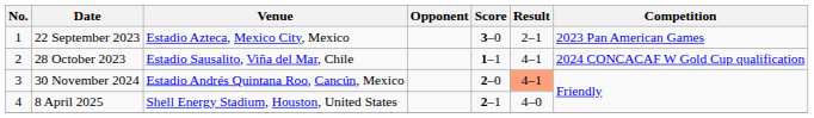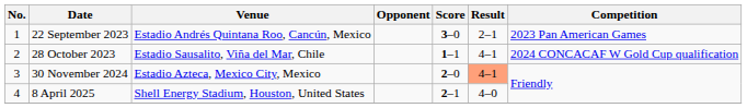22 September 2023 | Venue: Estadio Azteca, Mexico City, Mexico -> Estadio Andrés Quintana Roo, Cancún, Mexico
30 November 2024 | Venue: Estadio Andrés Quintana Roo, Cancún, Mexico -> Estadio Azteca, Mexico City, Mexico
